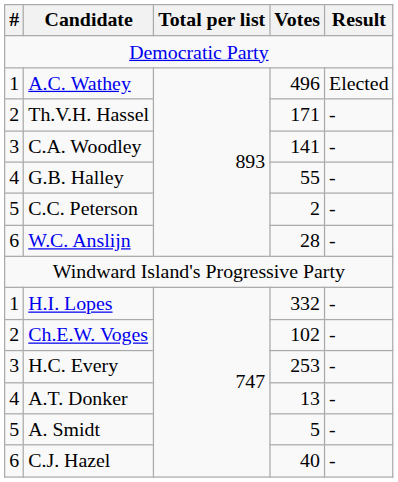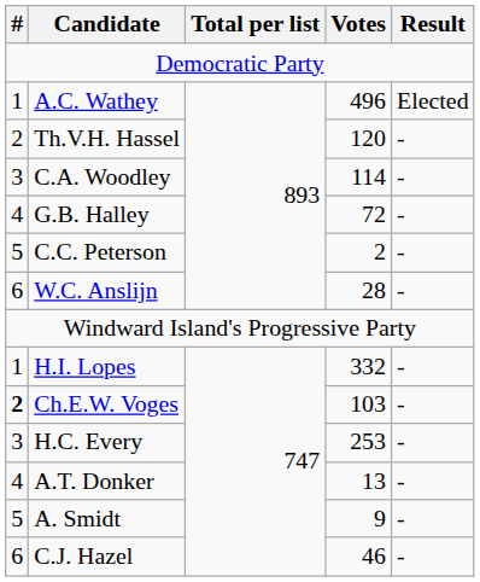Th.V.H. Hassel | Votes: 171 -> 120
C.A. Woodley | Votes: 141 -> 114
G.B. Halley | Votes: 55 -> 72
Ch.E.W. Voges | #: normal -> bold
Ch.E.W. Voges | Votes: 102 -> 103
A. Smidt | Votes: 5 -> 9
C.J. Hazel | Votes: 40 -> 46
